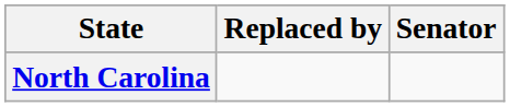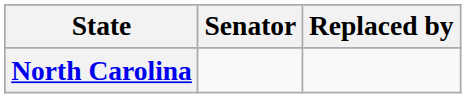columns swapped: Senator <-> Replaced by
